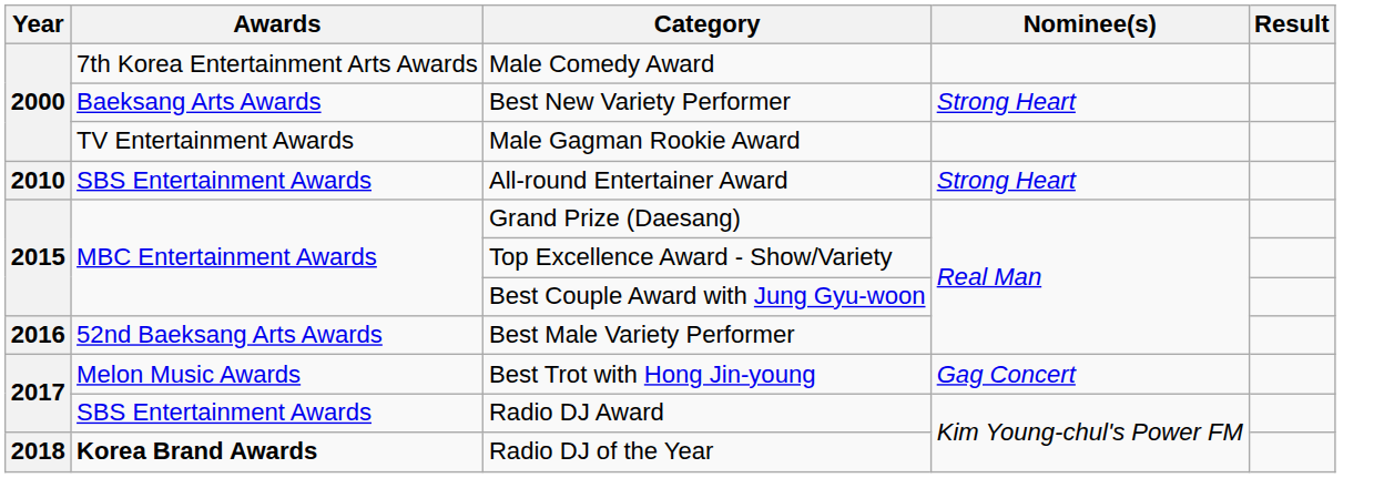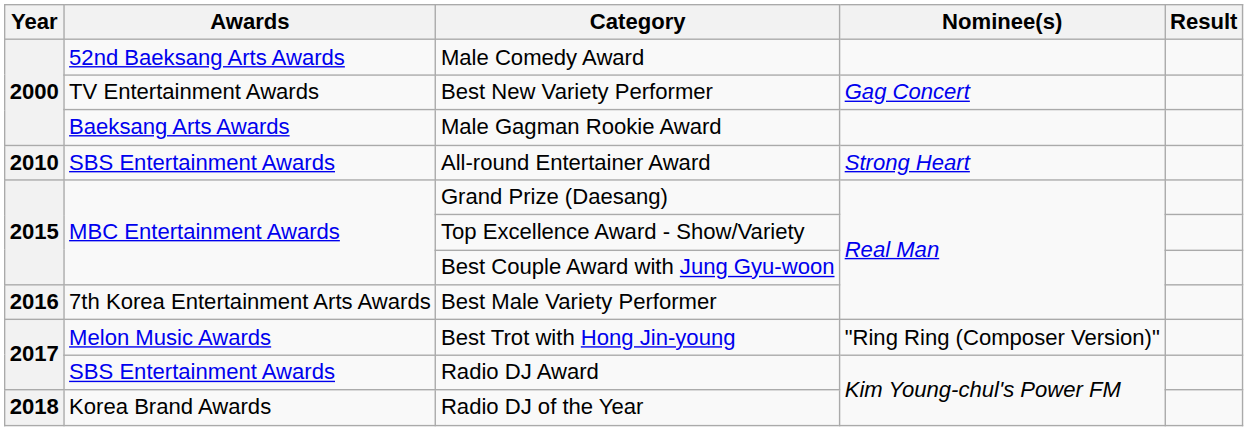Male Comedy Award | Awards: 7th Korea Entertainment Arts Awards -> 52nd Baeksang Arts Awards
Best New Variety Performer | Awards: Baeksang Arts Awards -> TV Entertainment Awards
Best New Variety Performer | Nominee(s): Strong Heart -> Gag Concert
Male Gagman Rookie Award | Awards: TV Entertainment Awards -> Baeksang Arts Awards
Best Male Variety Performer | Awards: 52nd Baeksang Arts Awards -> 7th Korea Entertainment Arts Awards
Best Trot with Hong Jin-young | Nominee(s): Gag Concert -> "Ring Ring (Composer Version)"
Radio DJ of the Year | Awards: bold -> normal
